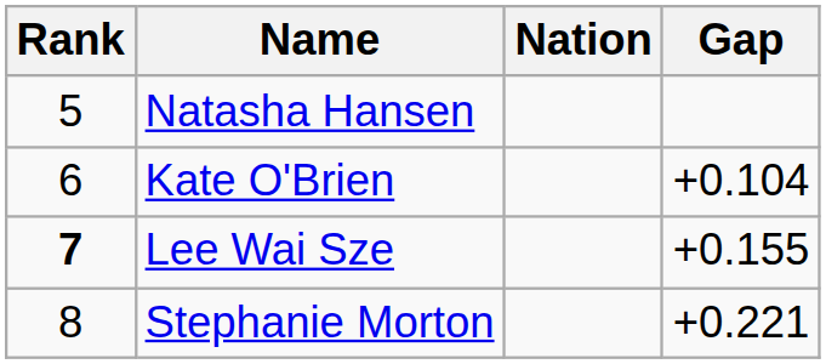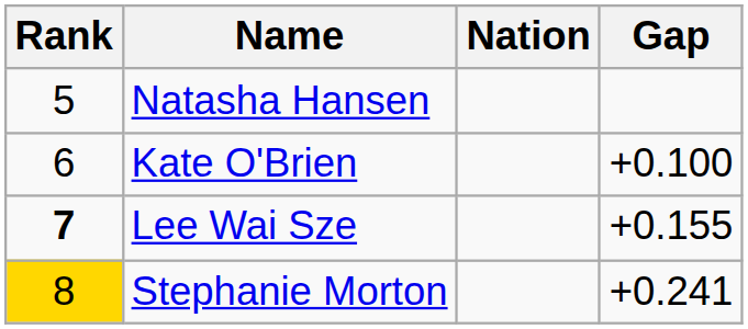Kate O'Brien | Gap: +0.104 -> +0.100
Stephanie Morton | Rank: no background -> gold background
Stephanie Morton | Gap: +0.221 -> +0.241
